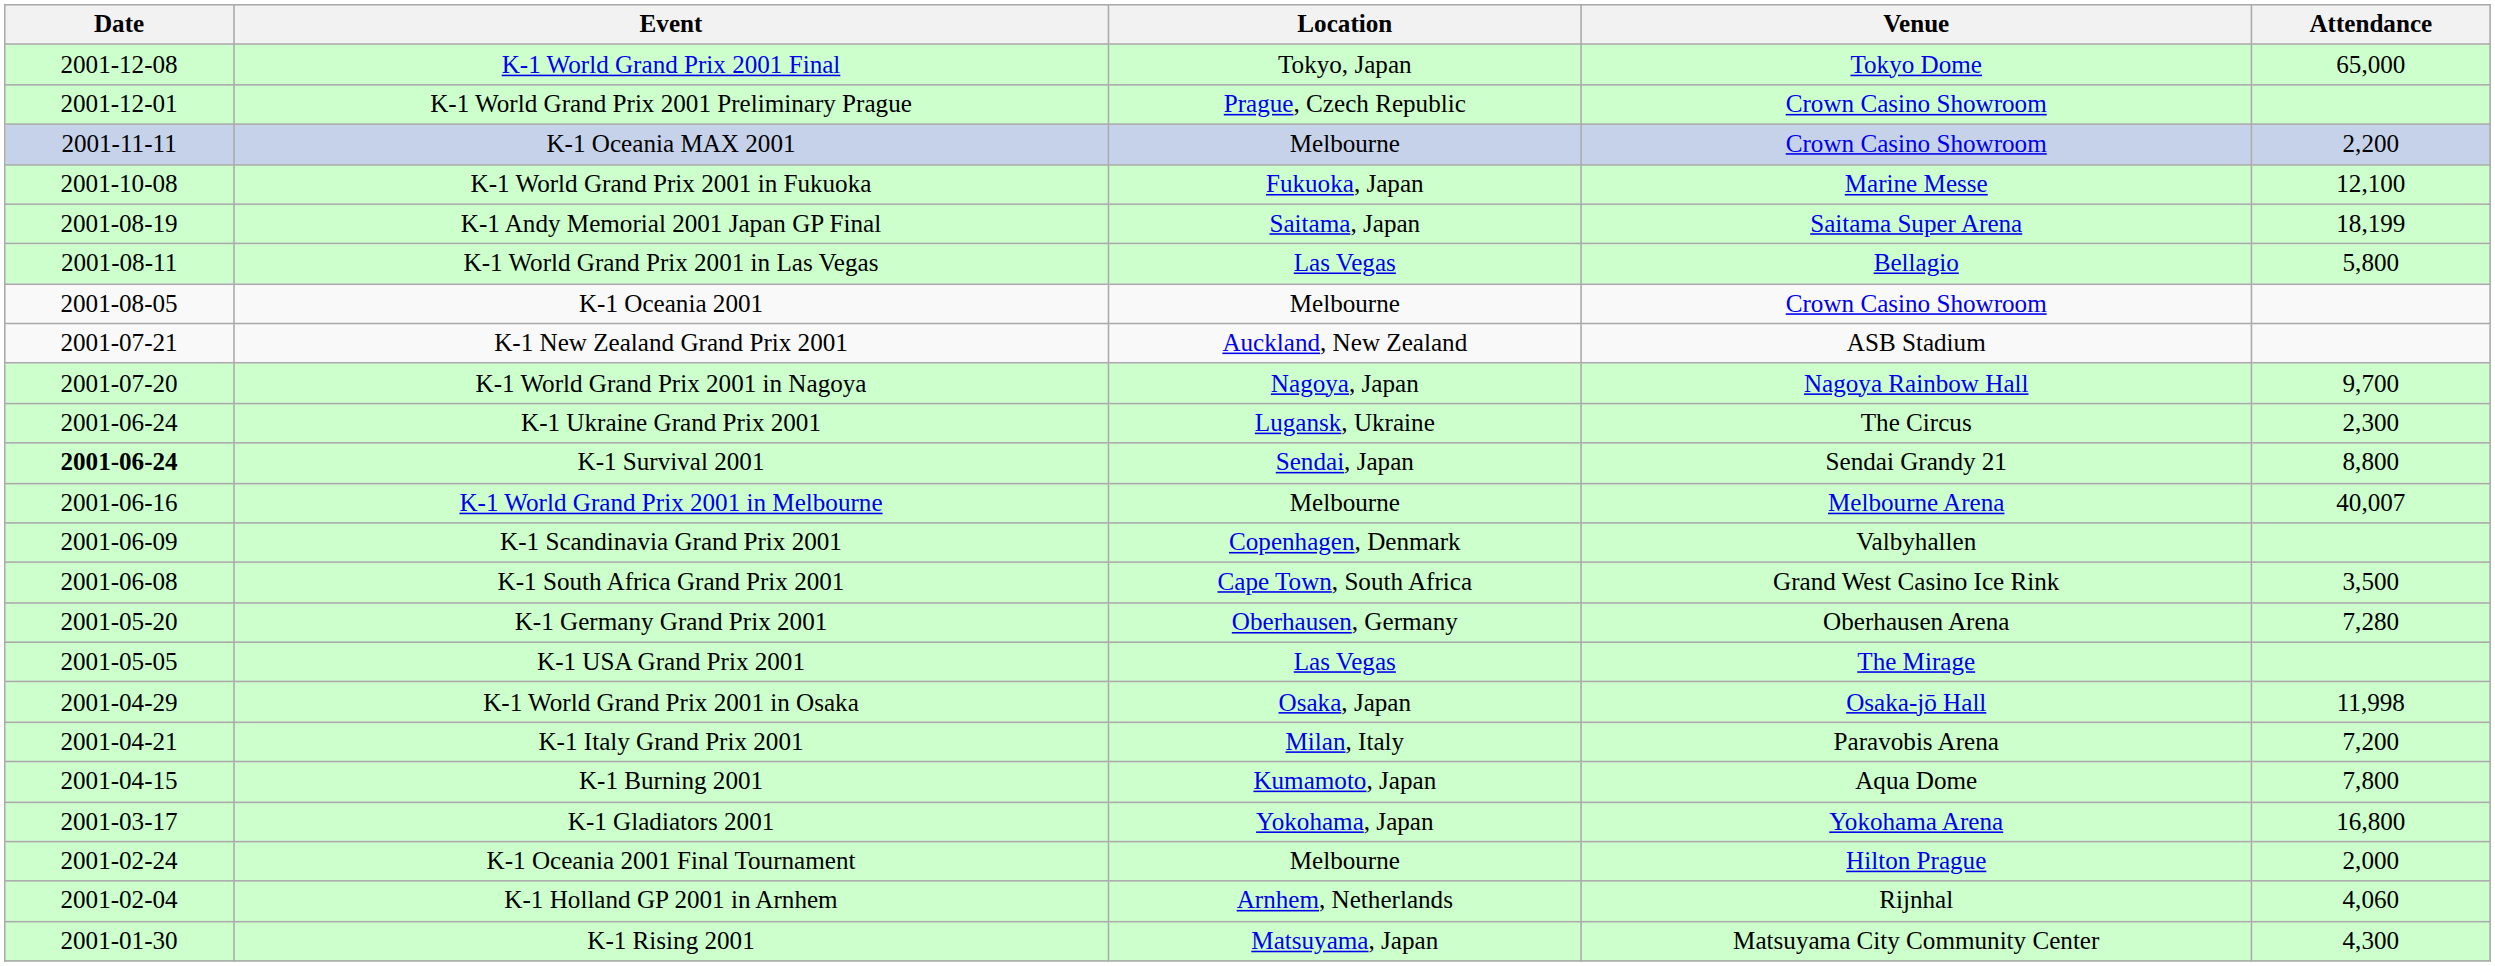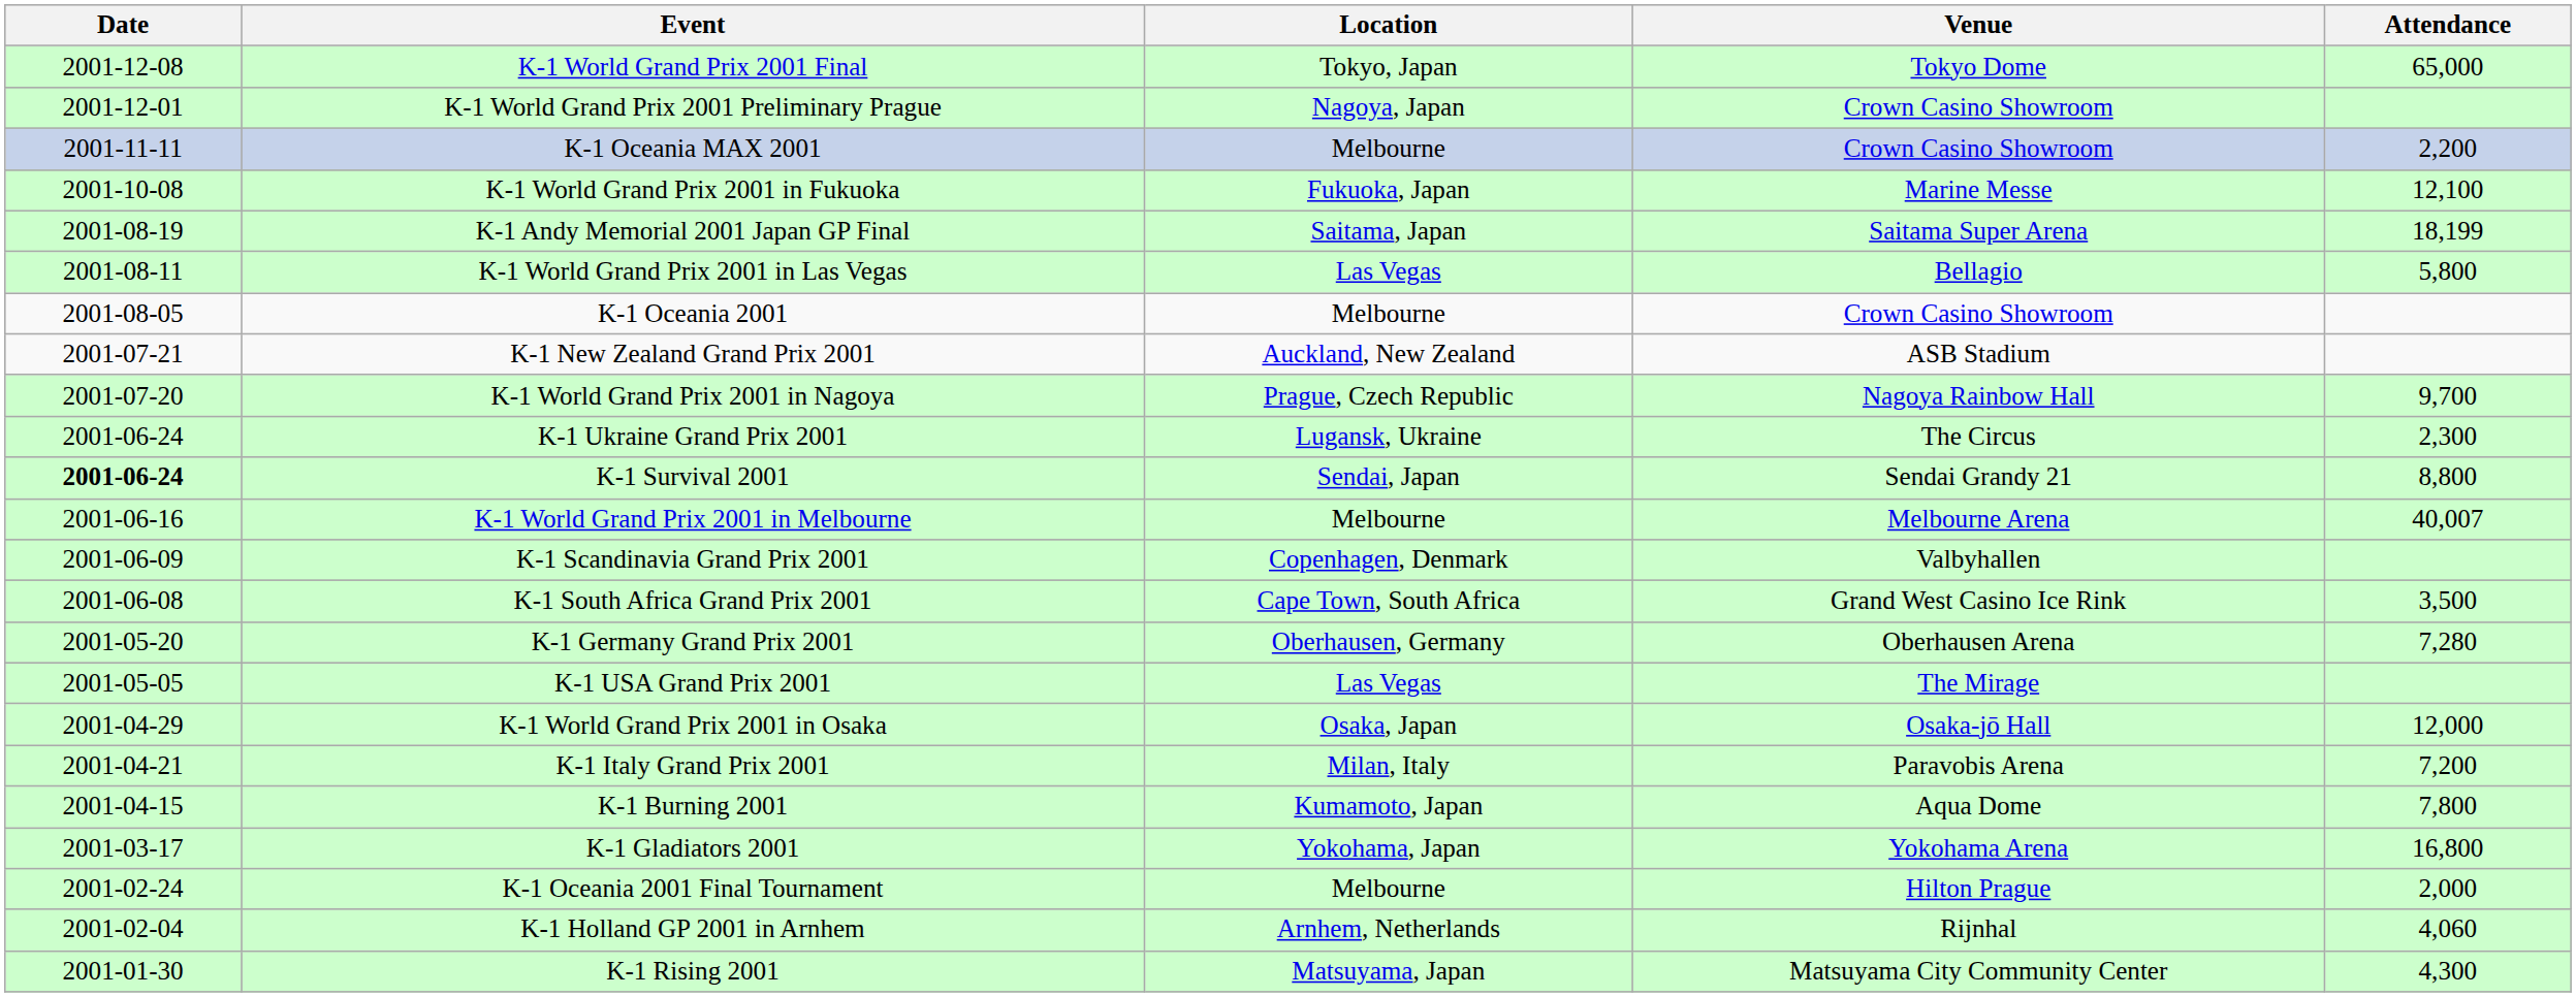K-1 World Grand Prix 2001 Preliminary Prague | Location: Prague, Czech Republic -> Nagoya, Japan
K-1 World Grand Prix 2001 in Nagoya | Location: Nagoya, Japan -> Prague, Czech Republic
K-1 World Grand Prix 2001 in Osaka | Attendance: 11,998 -> 12,000
